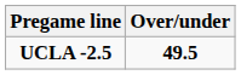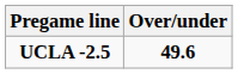UCLA -2.5 | Over/under: 49.5 -> 49.6
